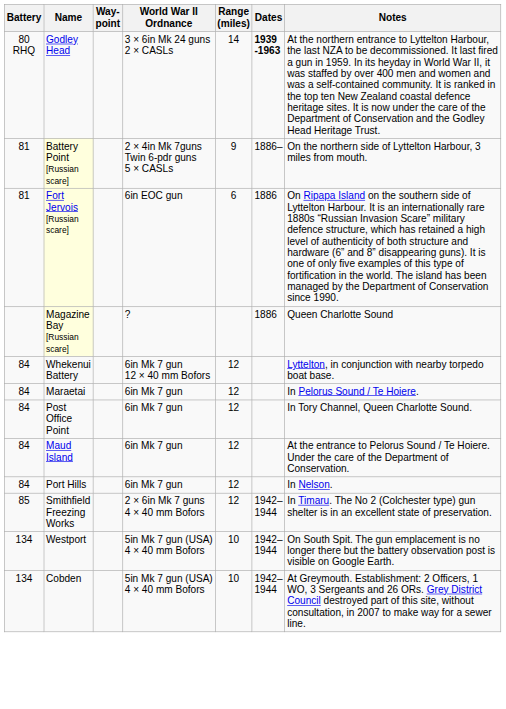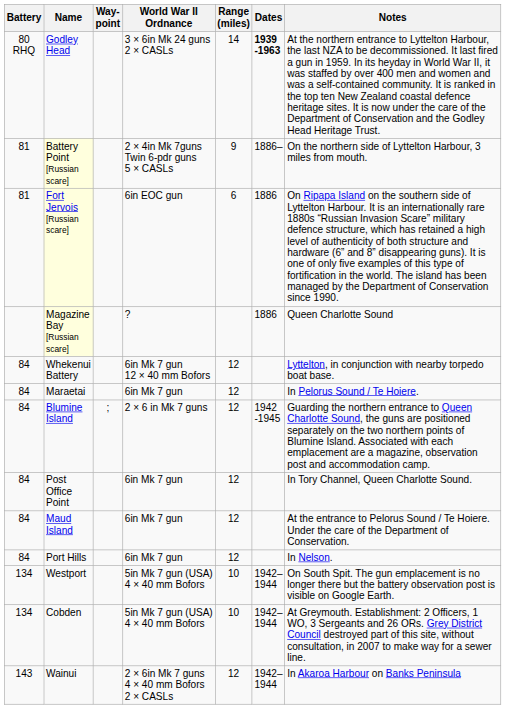+ row: 84 | Blumine Island | ; | 2 × 6 in Mk 7 guns | 12 | 1942 -1945 | Guarding the northern entrance to Queen Charlotte Sound, the guns are positioned separately on the two northern points of Blumine Island. Associated with each emplacement are a magazine, observation post and accommodation camp.
- row: 85 | Smithfield Freezing Works | 2 × 6in Mk 7 guns 4 × 40 mm Bofors | 12 | 1942– 1944 | In Timaru. The No 2 (Colchester type) gun shelter is in an excellent state of preservation.
+ row: 143 | Wainui | 2 × 6in Mk 7 guns 4 × 40 mm Bofors 2 × CASLs | 12 | 1942– 1944 | In Akaroa Harbour on Banks Peninsula
